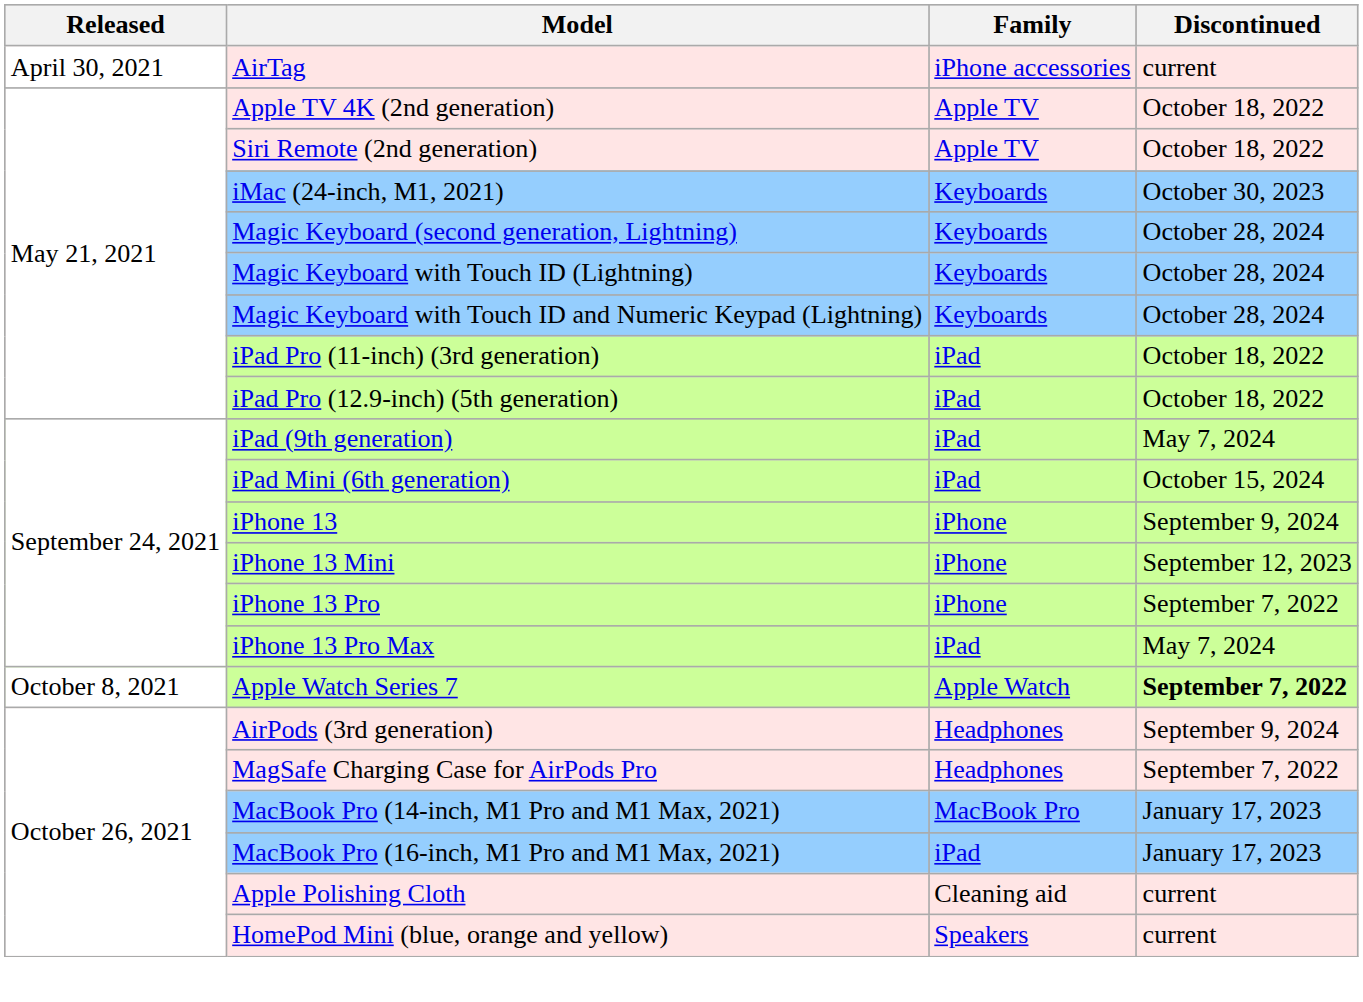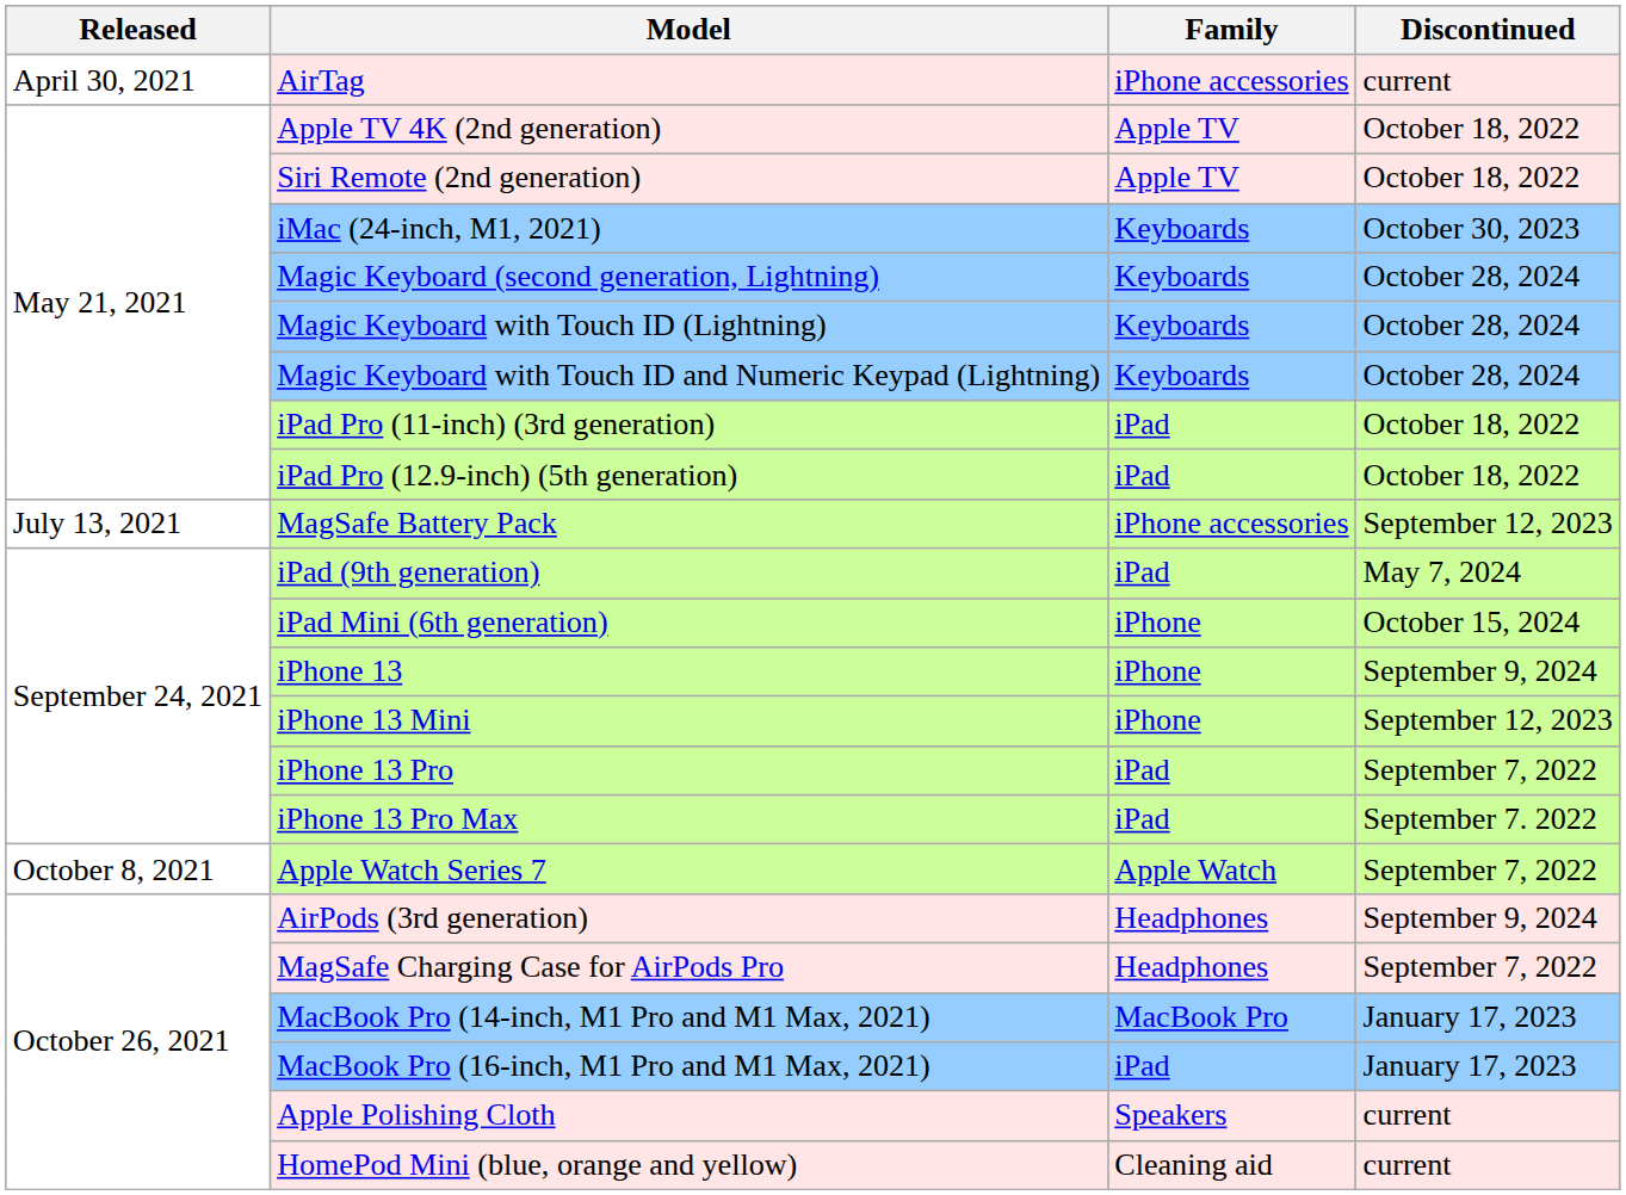+ row: July 13, 2021 | MagSafe Battery Pack | iPhone accessories | September 12, 2023
iPad Mini (6th generation) | Family: iPad -> iPhone
iPhone 13 Pro | Family: iPhone -> iPad
iPhone 13 Pro Max | Discontinued: May 7, 2024 -> September 7. 2022
Apple Watch Series 7 | Discontinued: bold -> normal
Apple Polishing Cloth | Family: Cleaning aid -> Speakers
HomePod Mini (blue, orange and yellow) | Family: Speakers -> Cleaning aid
